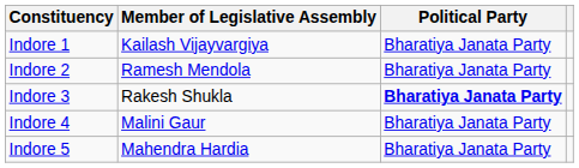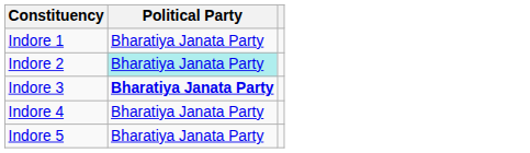- column: Member of Legislative Assembly | Kailash Vijayvargiya | Ramesh Mendola | Rakesh Shukla | Malini Gaur | Mahendra Hardia
Indore 2 | Political Party: no background -> paleturquoise background
